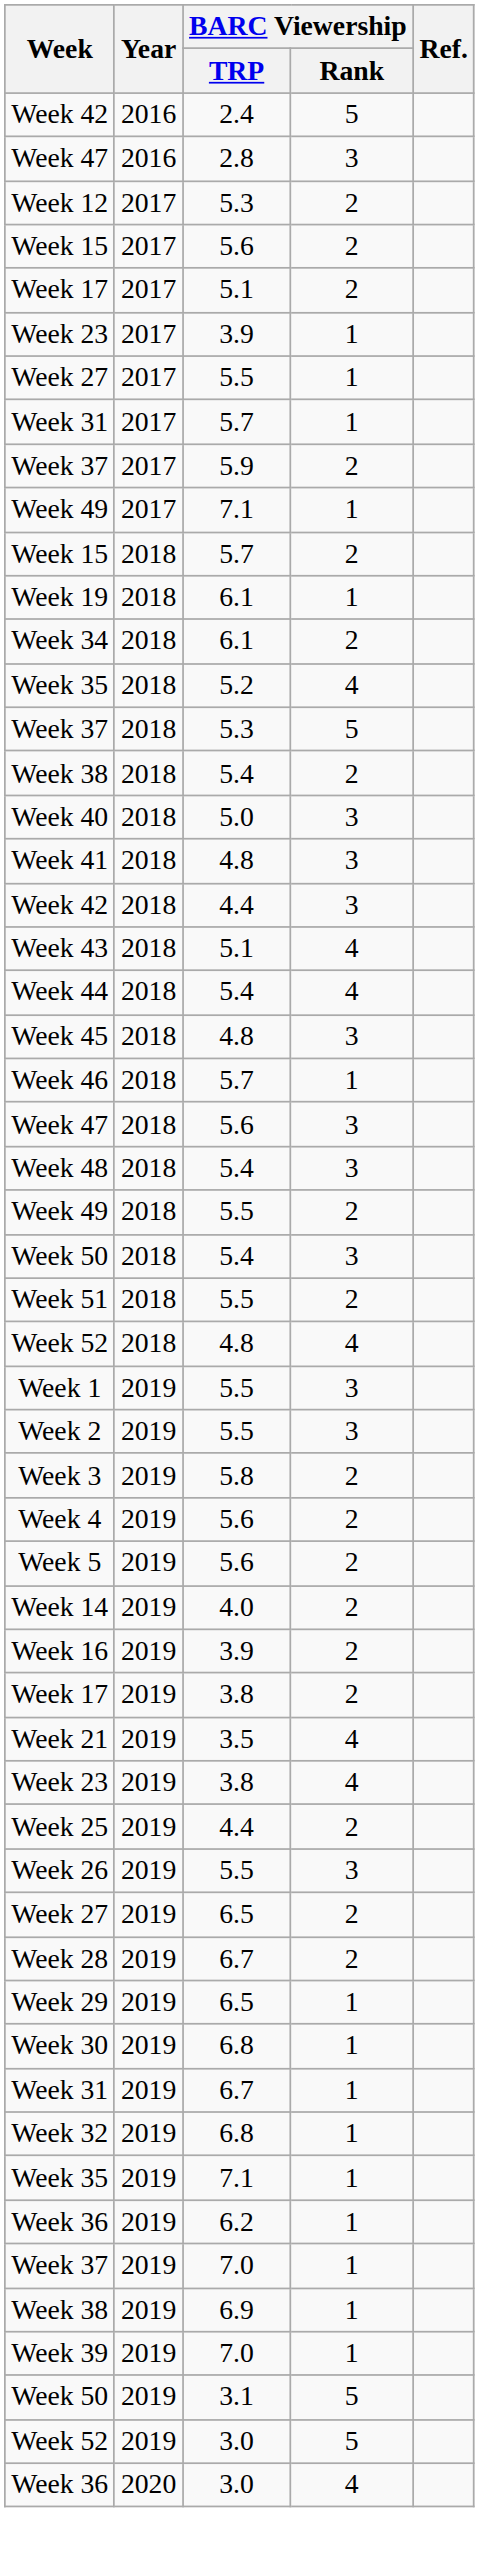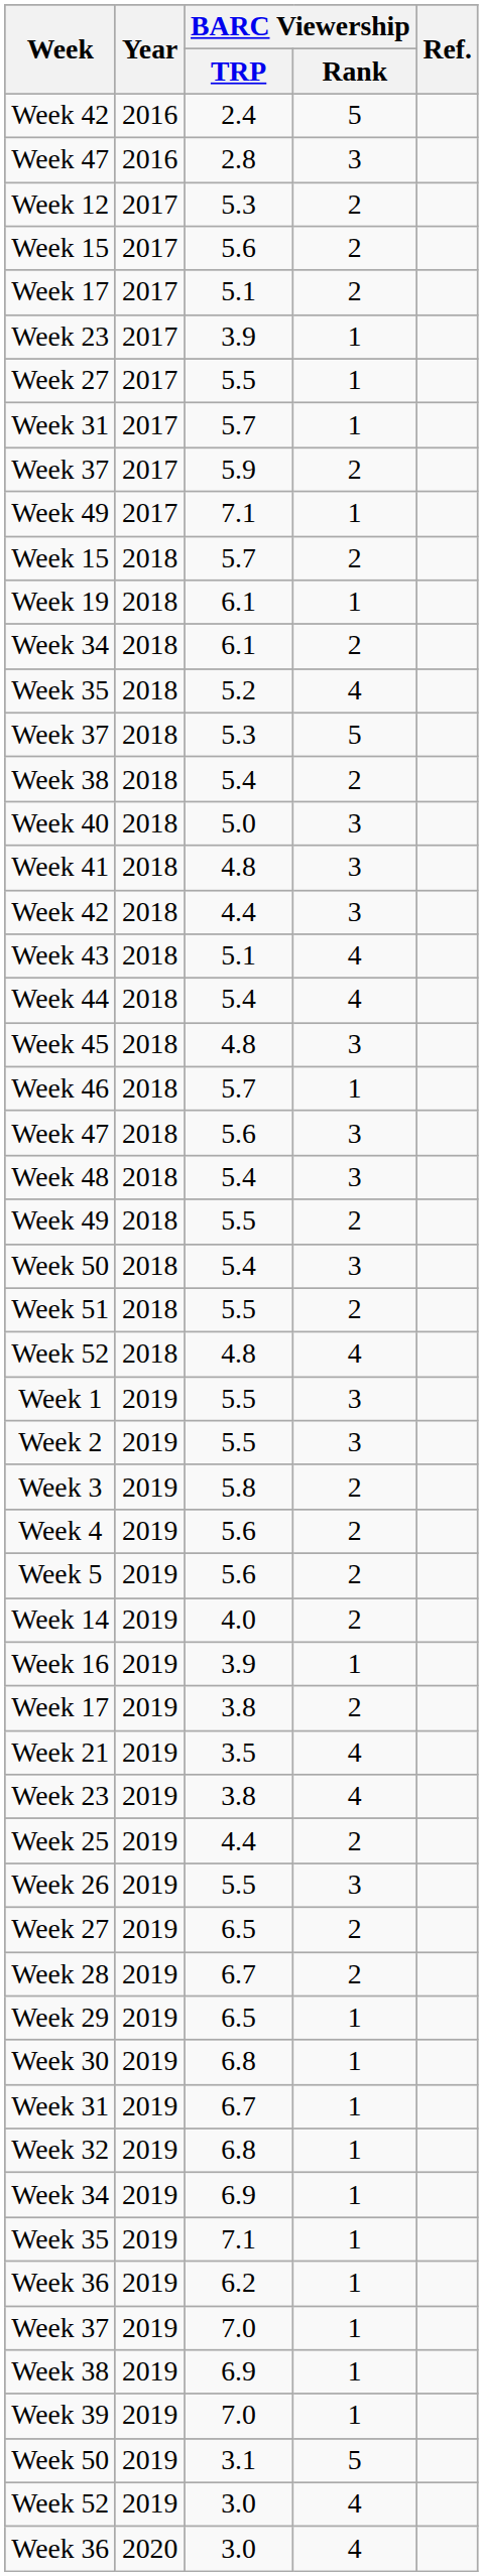Week 16 | BARC Viewership / Rank: 2 -> 1
+ row: Week 34 | 2019 | 6.9 | 1
Week 52 / 3.0 | BARC Viewership / Rank: 5 -> 4
